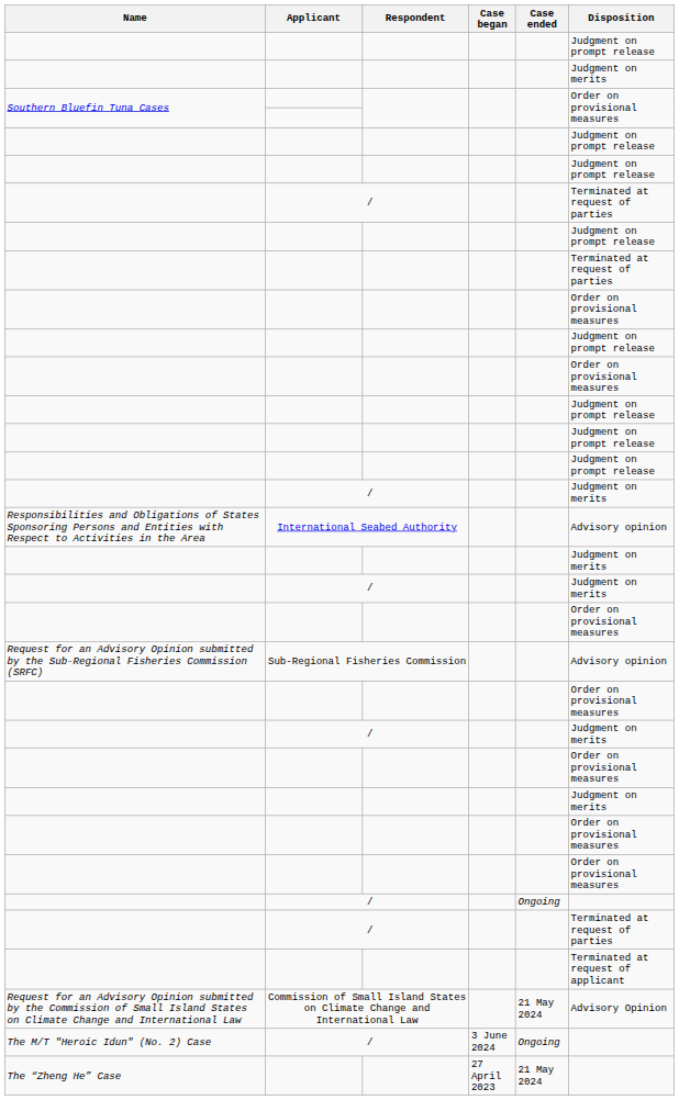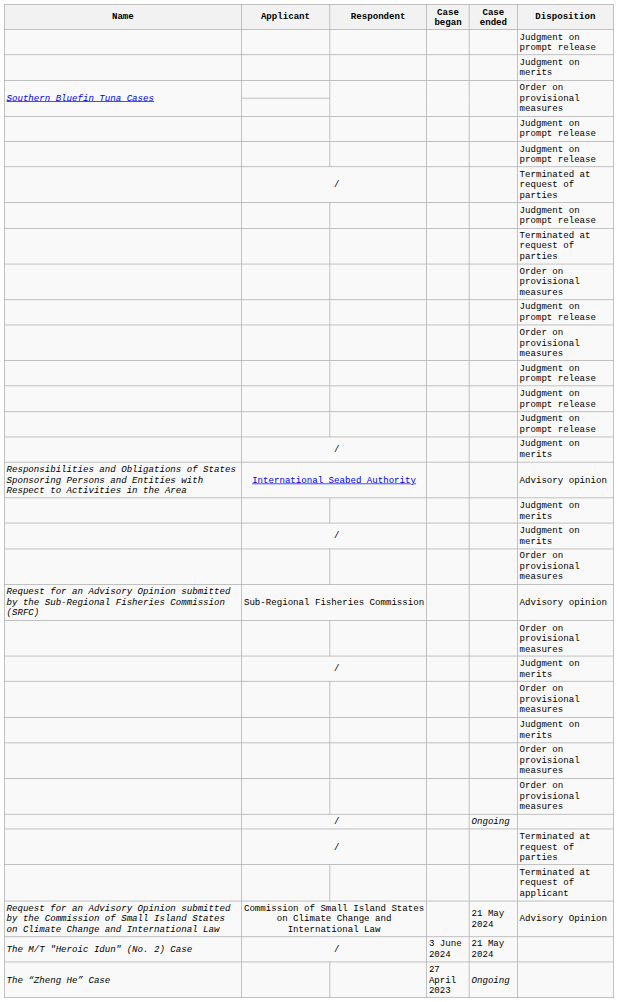The M/T "Heroic Idun" (No. 2) Case | Case ended: Ongoing -> 21 May 2024
The “Zheng He” Case | Case ended: 21 May 2024 -> Ongoing
